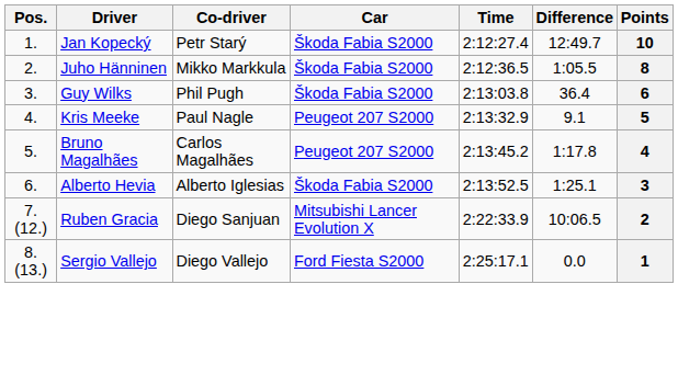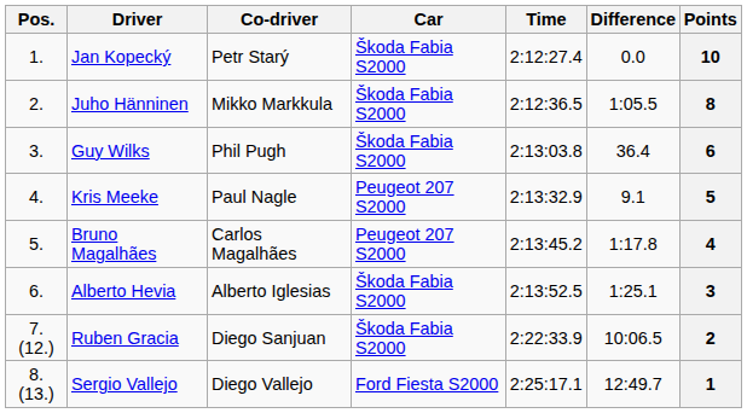Jan Kopecký | Difference: 12:49.7 -> 0.0
Ruben Gracia | Car: Mitsubishi Lancer Evolution X -> Škoda Fabia S2000
Sergio Vallejo | Difference: 0.0 -> 12:49.7
